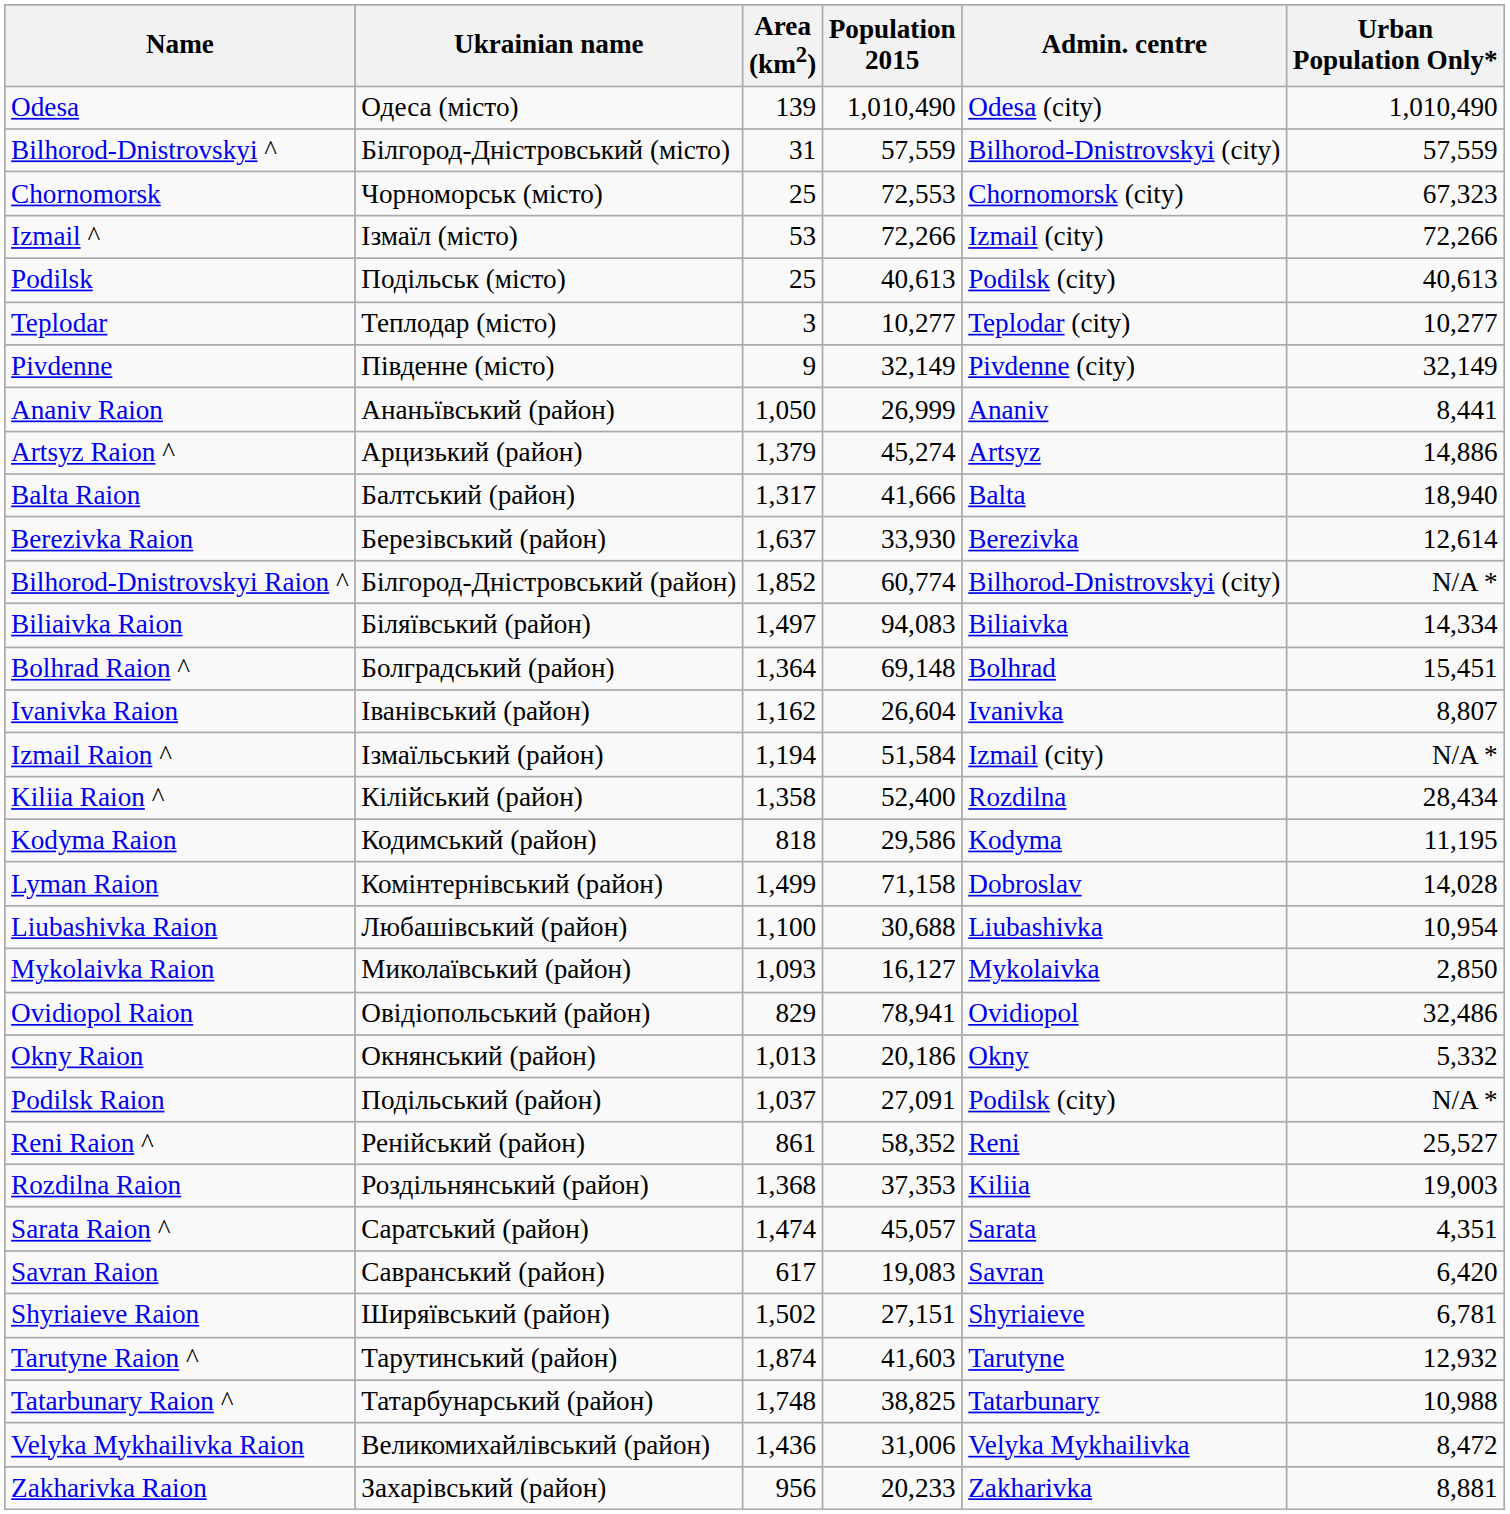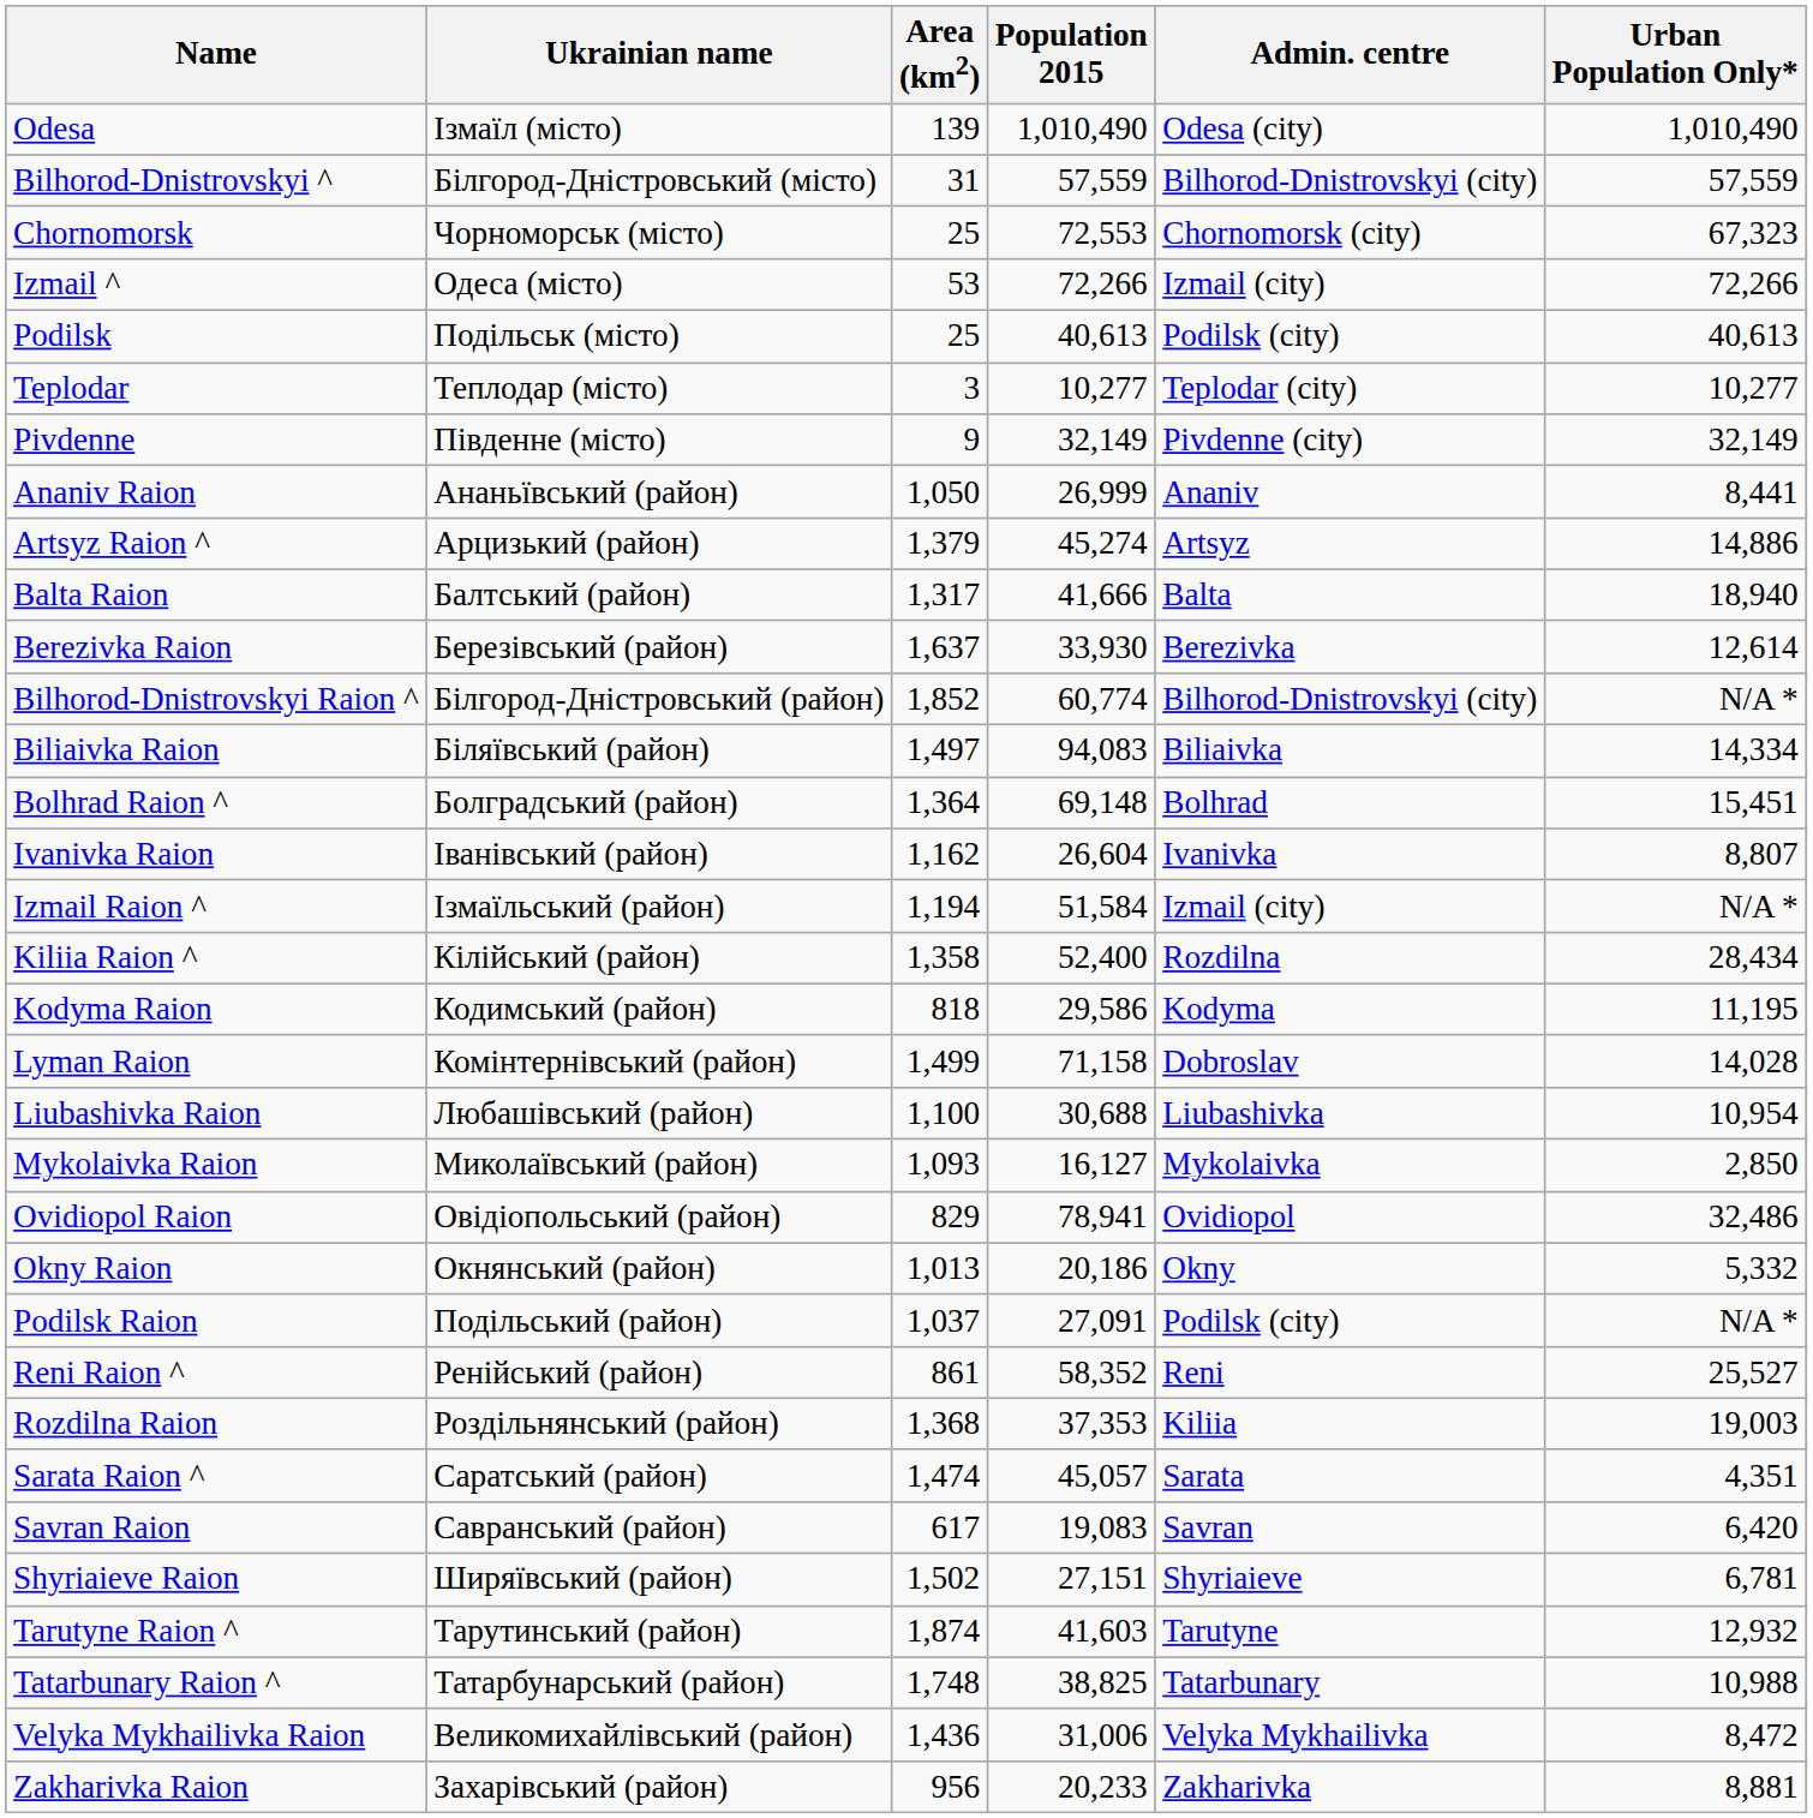Odesa | Ukrainian name: Одеса (місто) -> Ізмаїл (місто)
Izmail ^ | Ukrainian name: Ізмаїл (місто) -> Одеса (місто)
